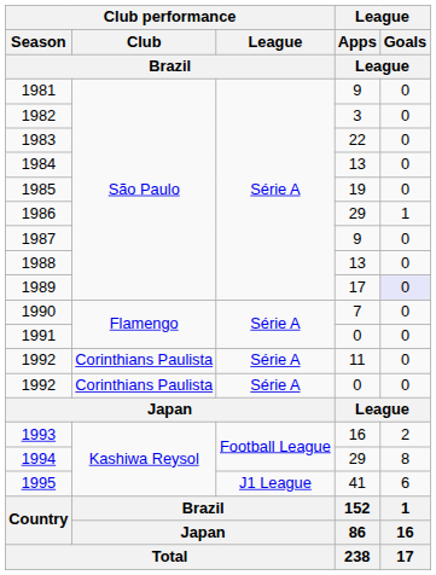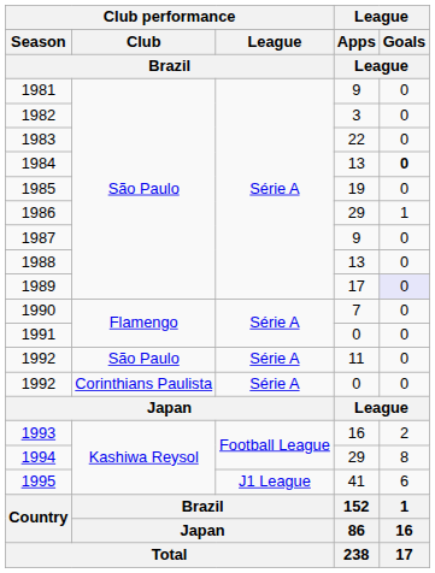1984 | League / Goals / League: normal -> bold
1992 / 11 | Club performance / Club / Brazil: Corinthians Paulista -> São Paulo
